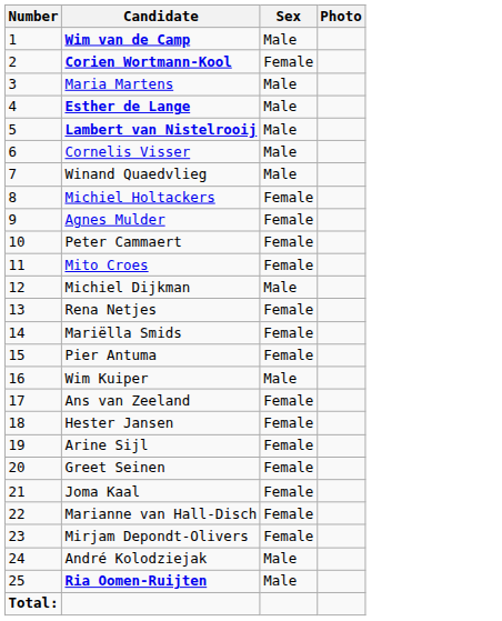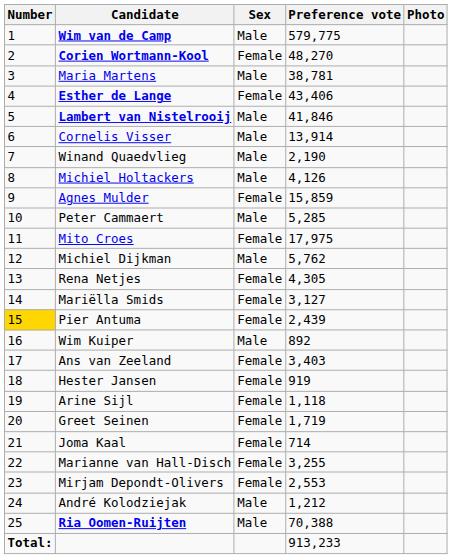+ column: Preference vote | 579,775 | 48,270 | 38,781 | 43,406 | 41,846 | 13,914 | 2,190 | 4,126 | 15,859 | 5,285 | 17,975 | 5,762 | 4,305 | 3,127 | 2,439 | 892 | 3,403 | 919 | 1,118 | 1,719 | 714 | 3,255 | 2,553 | 1,212 | 70,388 | 913,233
Esther de Lange | Sex: Male -> Female
Michiel Holtackers | Sex: Female -> Male
Peter Cammaert | Sex: Female -> Male
Pier Antuma | Number: no background -> gold background
